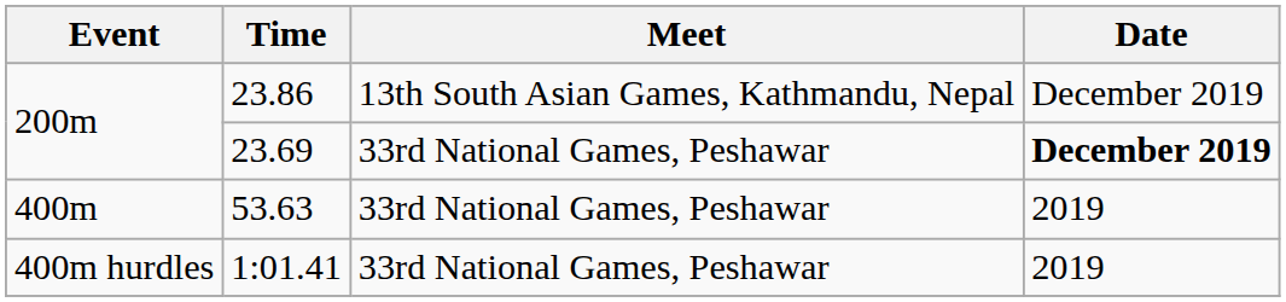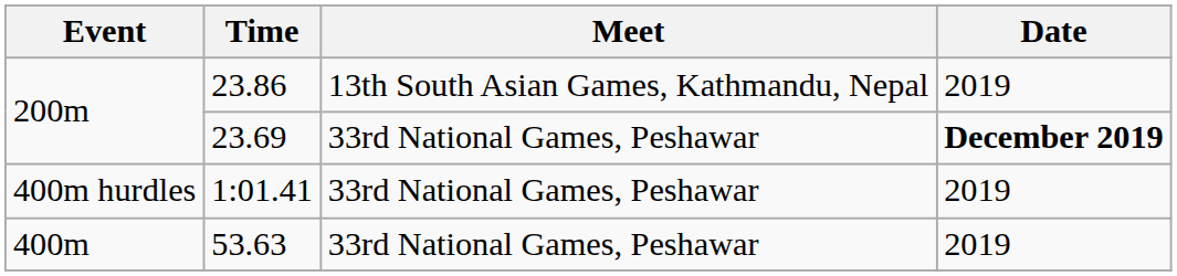23.86 | Date: December 2019 -> 2019
rows swapped: 53.63 <-> 1:01.41
